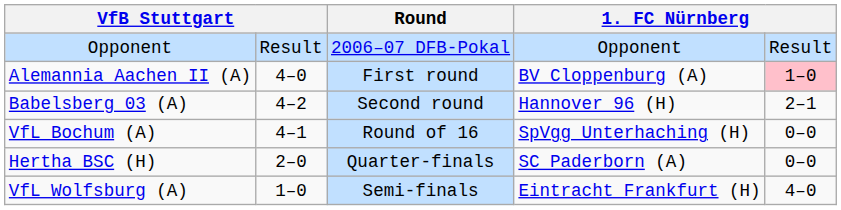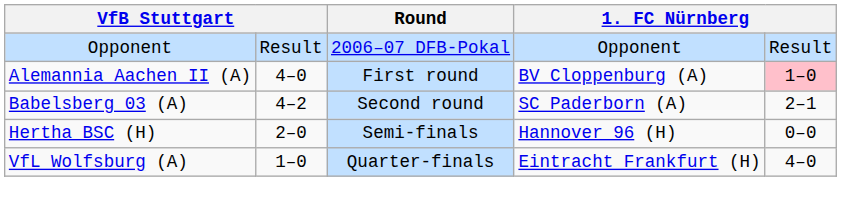Babelsberg 03 (A) | column 4: Hannover 96 (H) -> SC Paderborn (A)
- row: VfL Bochum (A) | 4–1 | Round of 16 | SpVgg Unterhaching (H) | 0–0
Hertha BSC (H) | Round: Quarter-finals -> Semi-finals
Hertha BSC (H) | column 4: SC Paderborn (A) -> Hannover 96 (H)
VfL Wolfsburg (A) | Round: Semi-finals -> Quarter-finals
